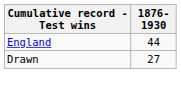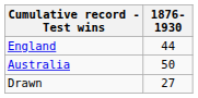+ row: Australia | 50
